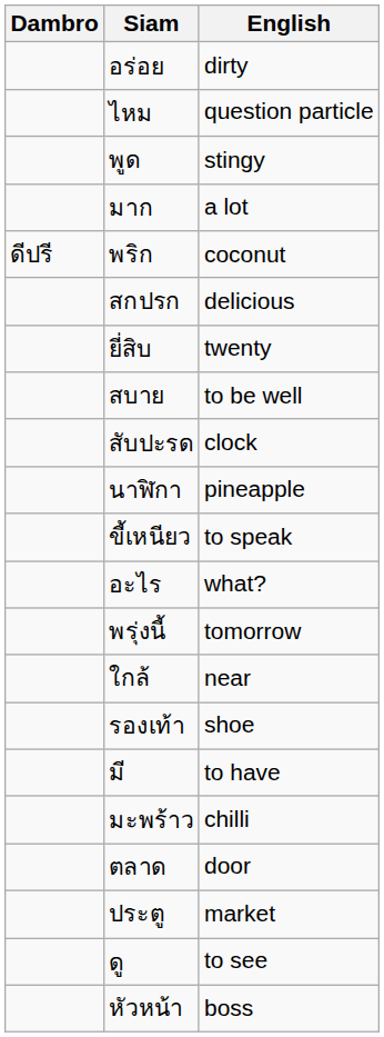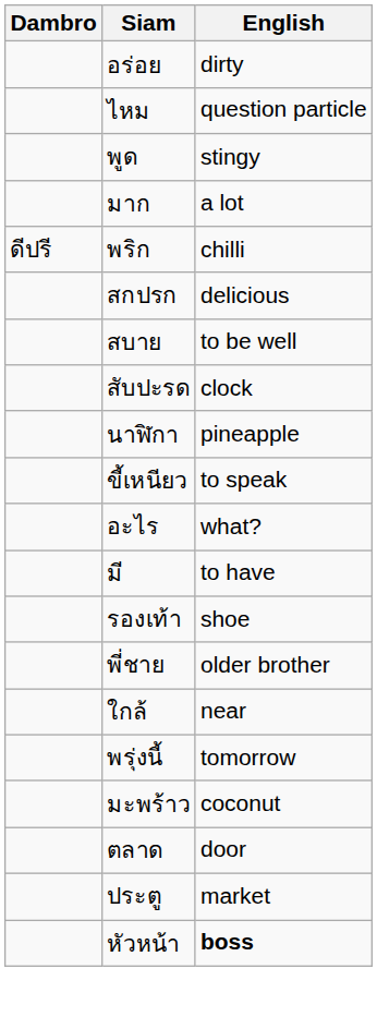พริก | English: coconut -> chilli
- row: ยี่สิบ | twenty
rows swapped: มี <-> พรุ่งนี้
rows swapped: ใกล้ <-> รองเท้า
+ row: พี่ชาย | older brother
มะพร้าว | English: chilli -> coconut
- row: ดู | to see
หัวหน้า | English: normal -> bold
